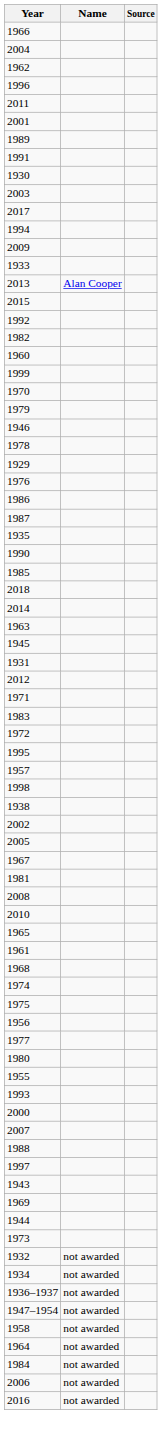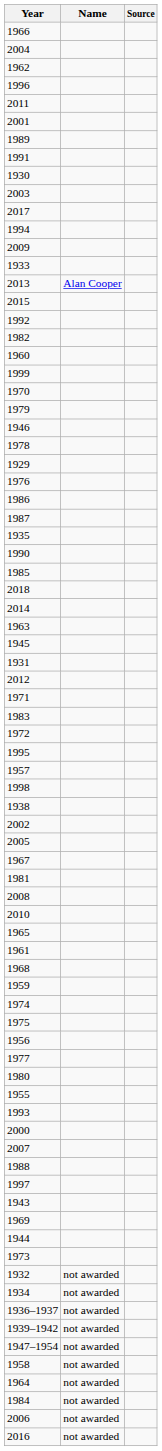+ row: 1959
+ row: 1939–1942 | not awarded
